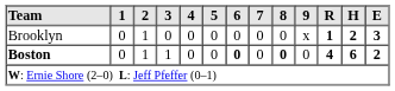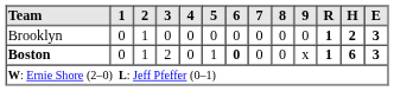Brooklyn | 9: x -> 0
Boston | 3: 1 -> 2
Boston | 5: 0 -> 1
Boston | 8: bold -> normal
Boston | 9: 0 -> x
Boston | R: 4 -> 1
Boston | E: 2 -> 3
